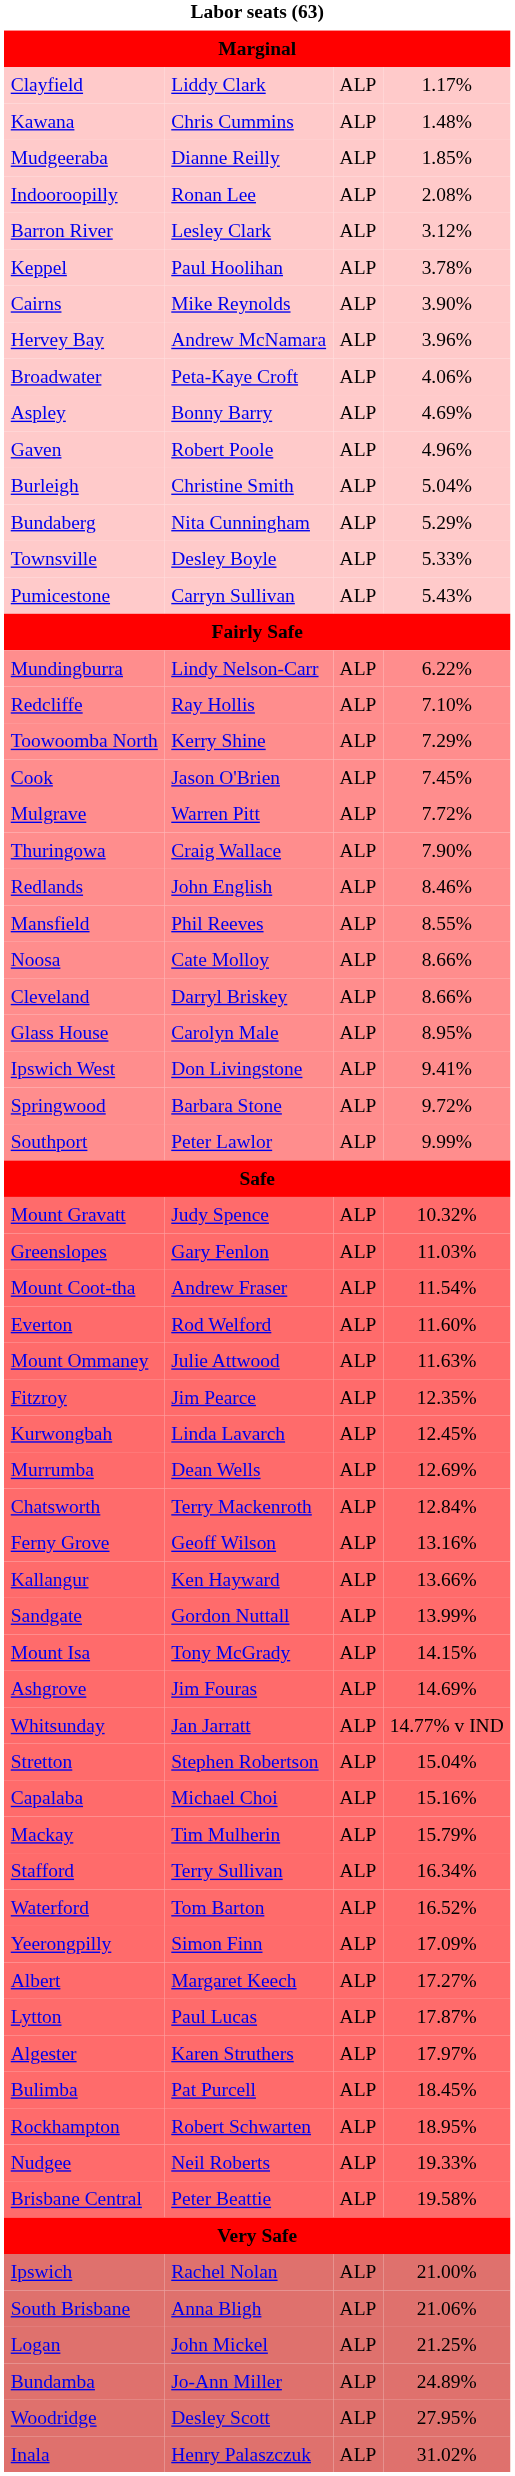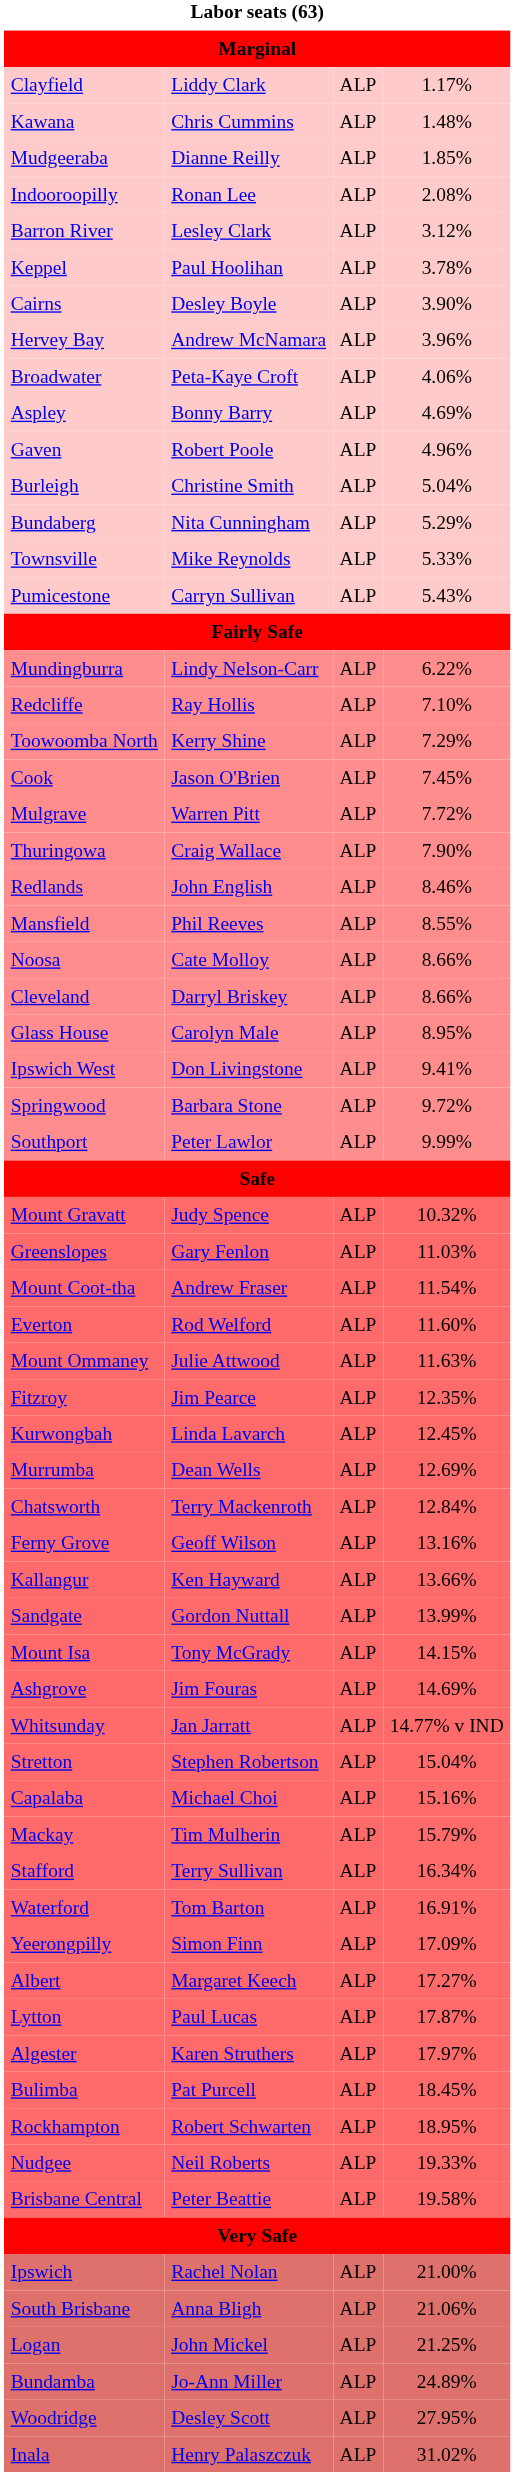Cairns | column 2: Mike Reynolds -> Desley Boyle
Townsville | column 2: Desley Boyle -> Mike Reynolds
Waterford | column 4: 16.52% -> 16.91%
